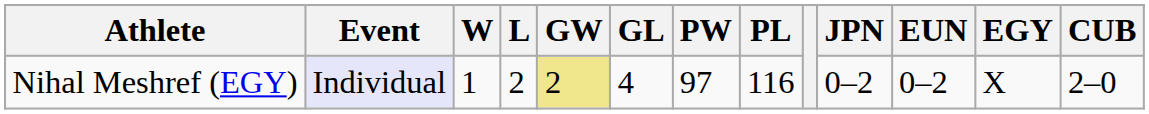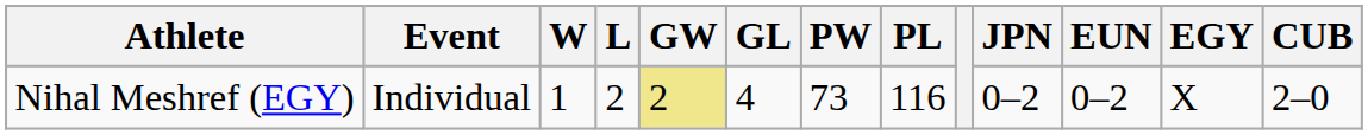Nihal Meshref (EGY) | Event: lavender background -> no background
Nihal Meshref (EGY) | PW: 97 -> 73
